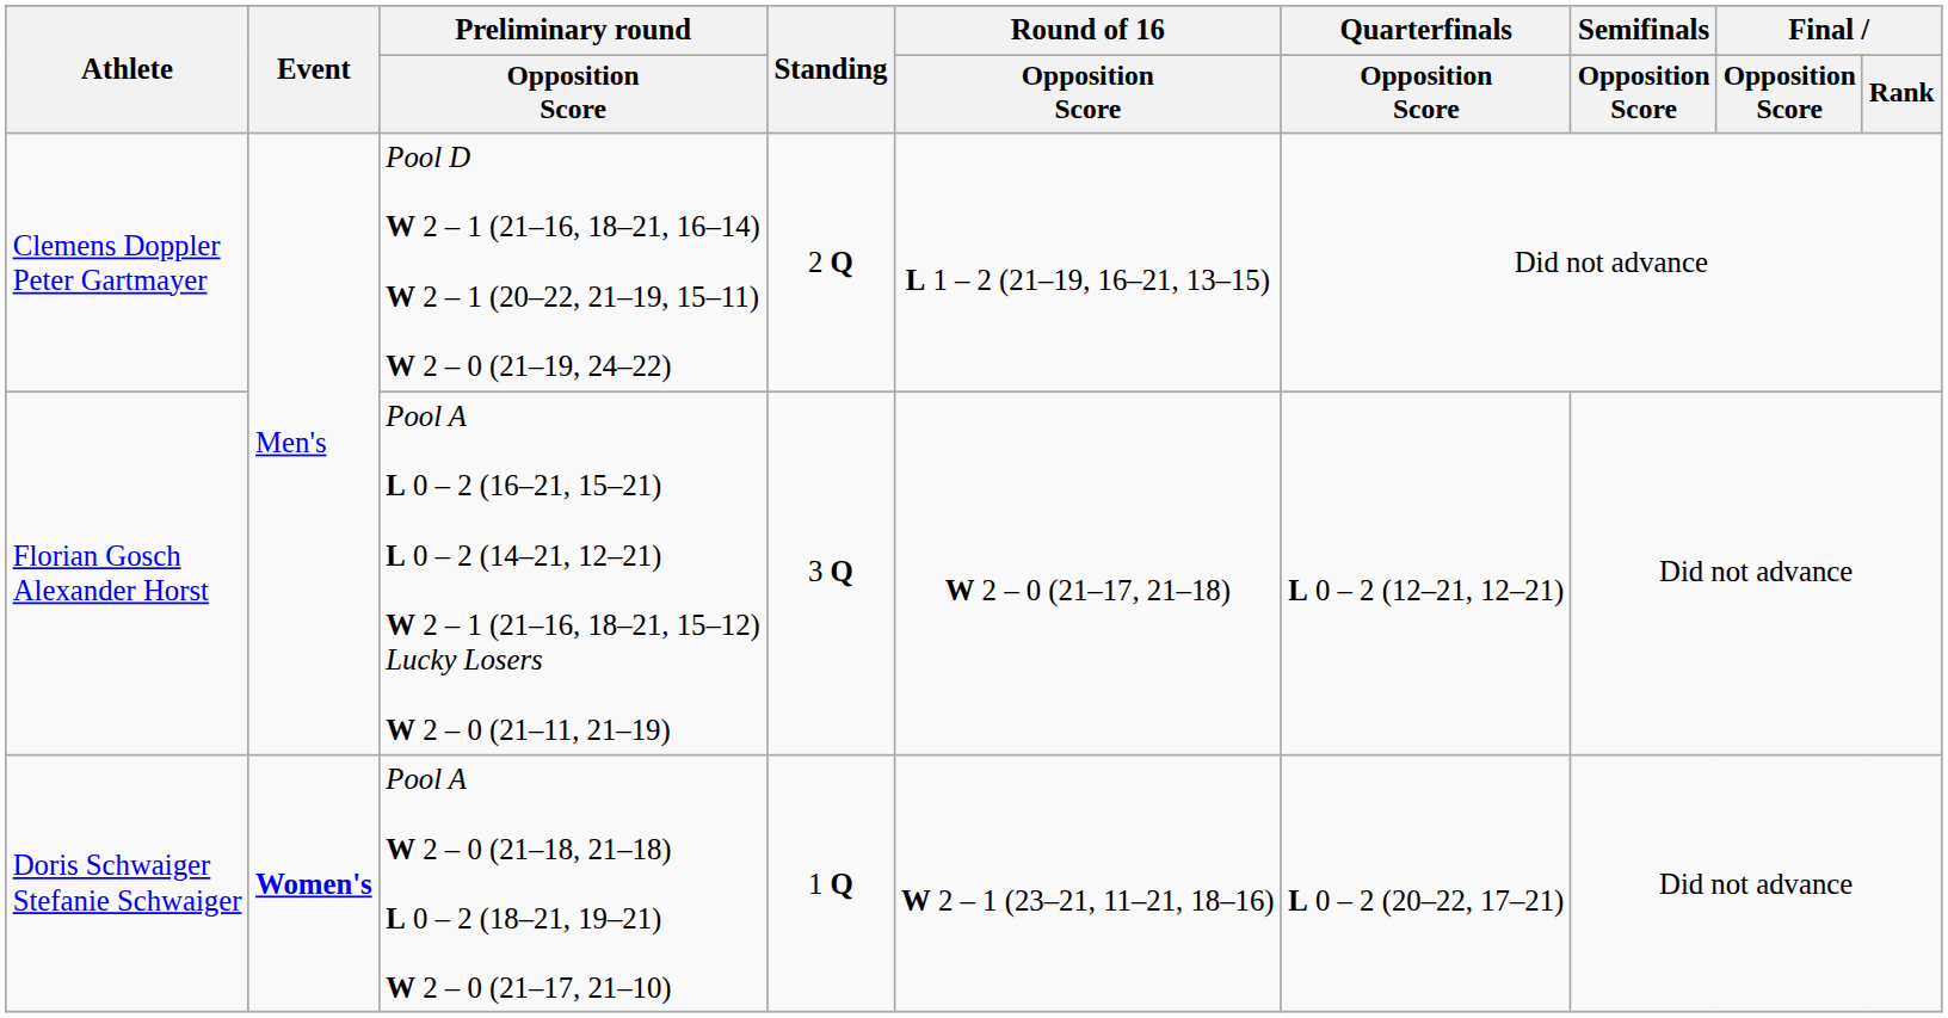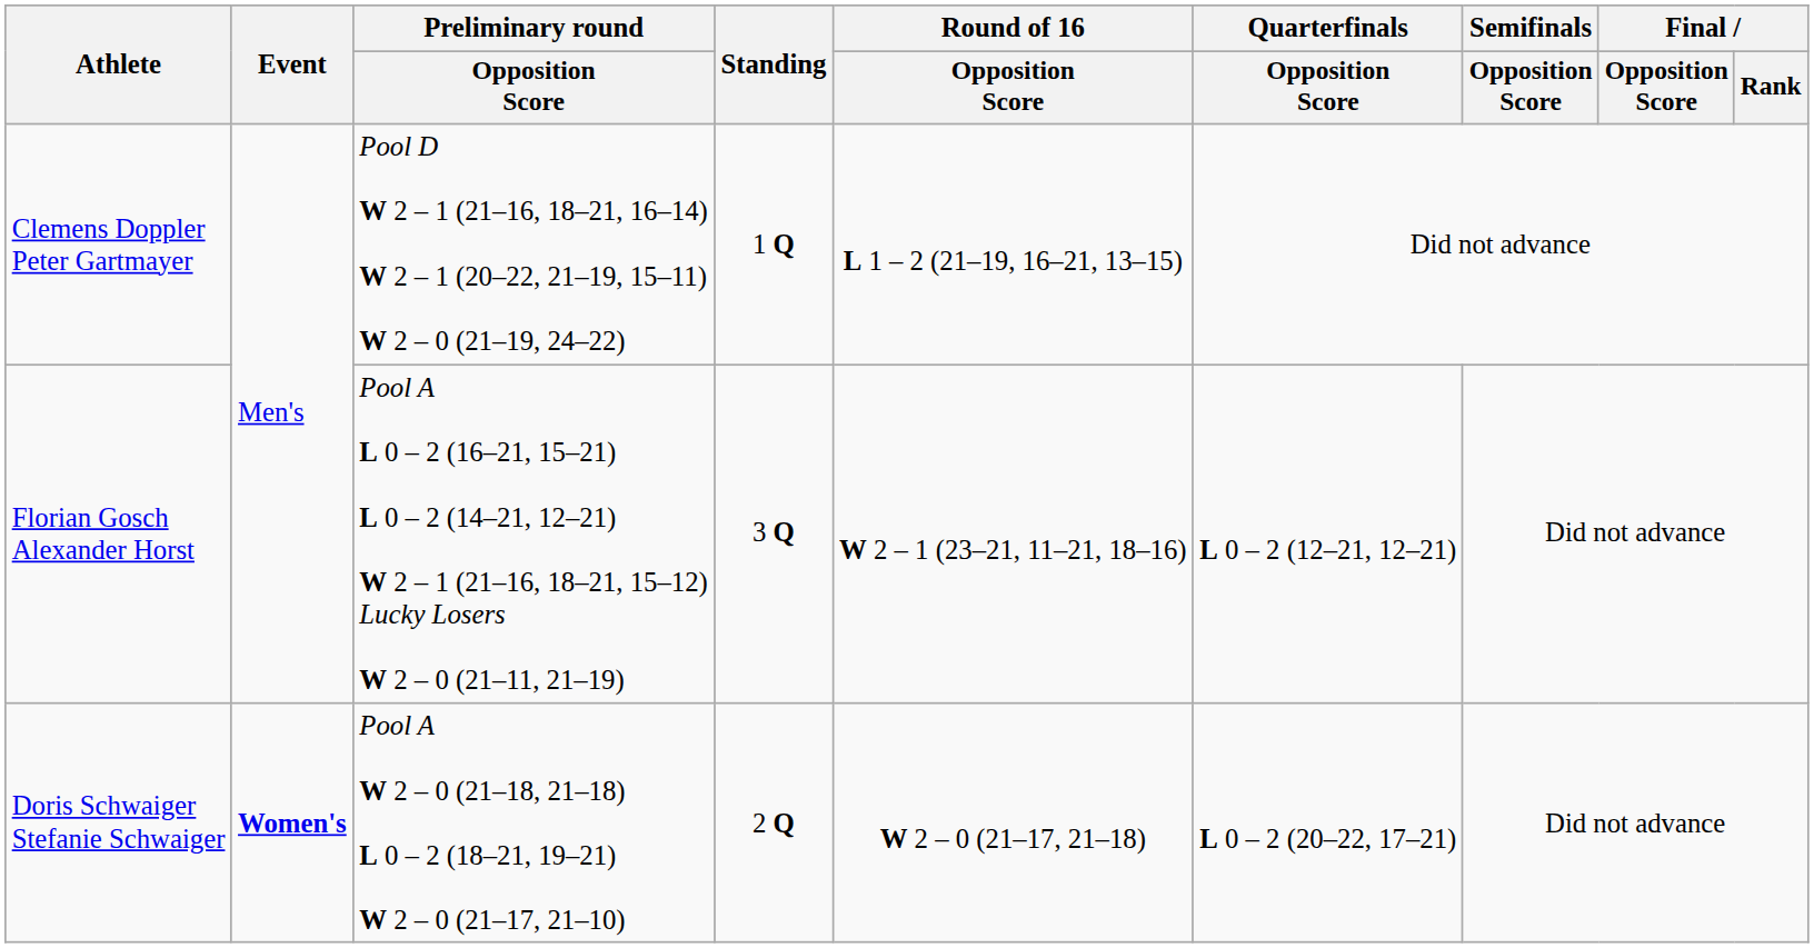Clemens Doppler Peter Gartmayer | Standing: 2 Q -> 1 Q
Florian Gosch Alexander Horst | Round of 16 / Opposition Score: W 2 – 0 (21–17, 21–18) -> W 2 – 1 (23–21, 11–21, 18–16)
Doris Schwaiger Stefanie Schwaiger | Standing: 1 Q -> 2 Q
Doris Schwaiger Stefanie Schwaiger | Round of 16 / Opposition Score: W 2 – 1 (23–21, 11–21, 18–16) -> W 2 – 0 (21–17, 21–18)
